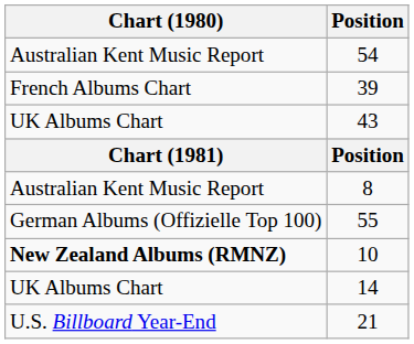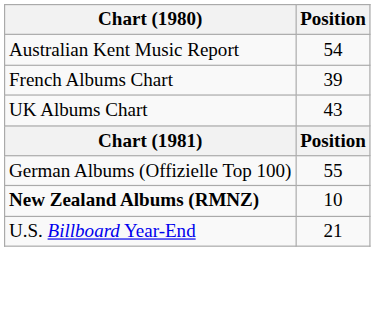- row: Australian Kent Music Report | 8
- row: UK Albums Chart | 14
